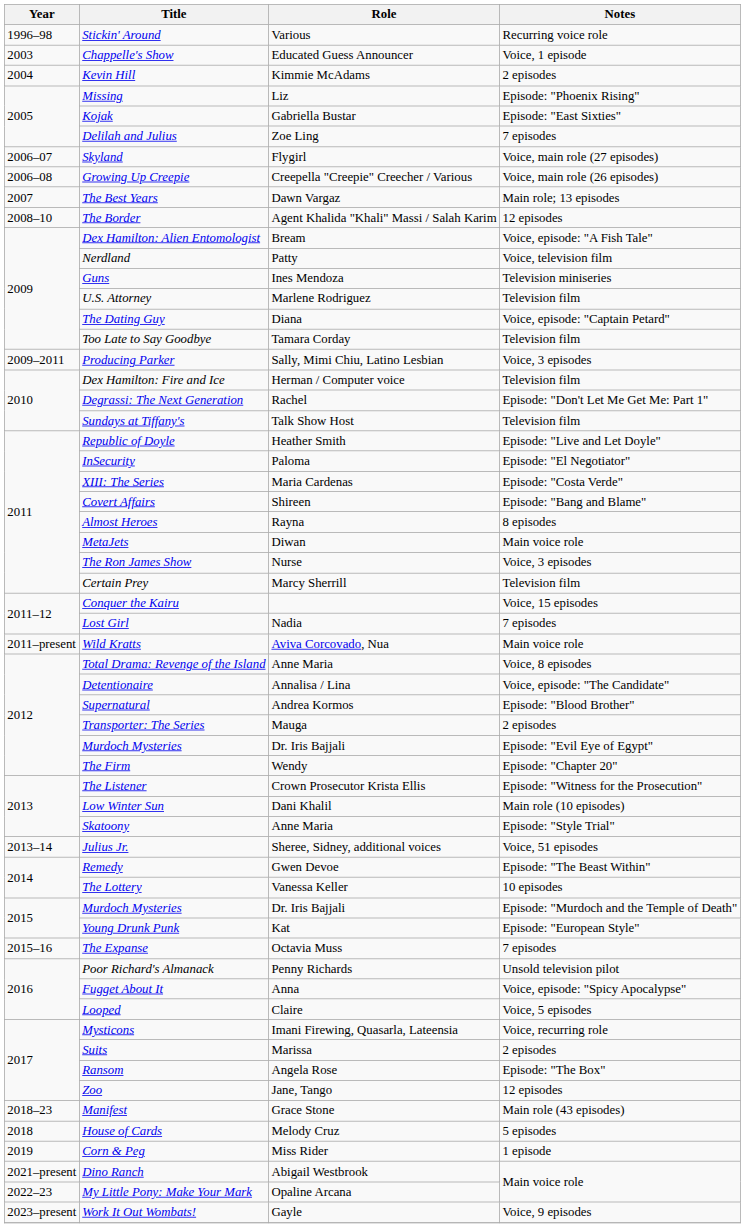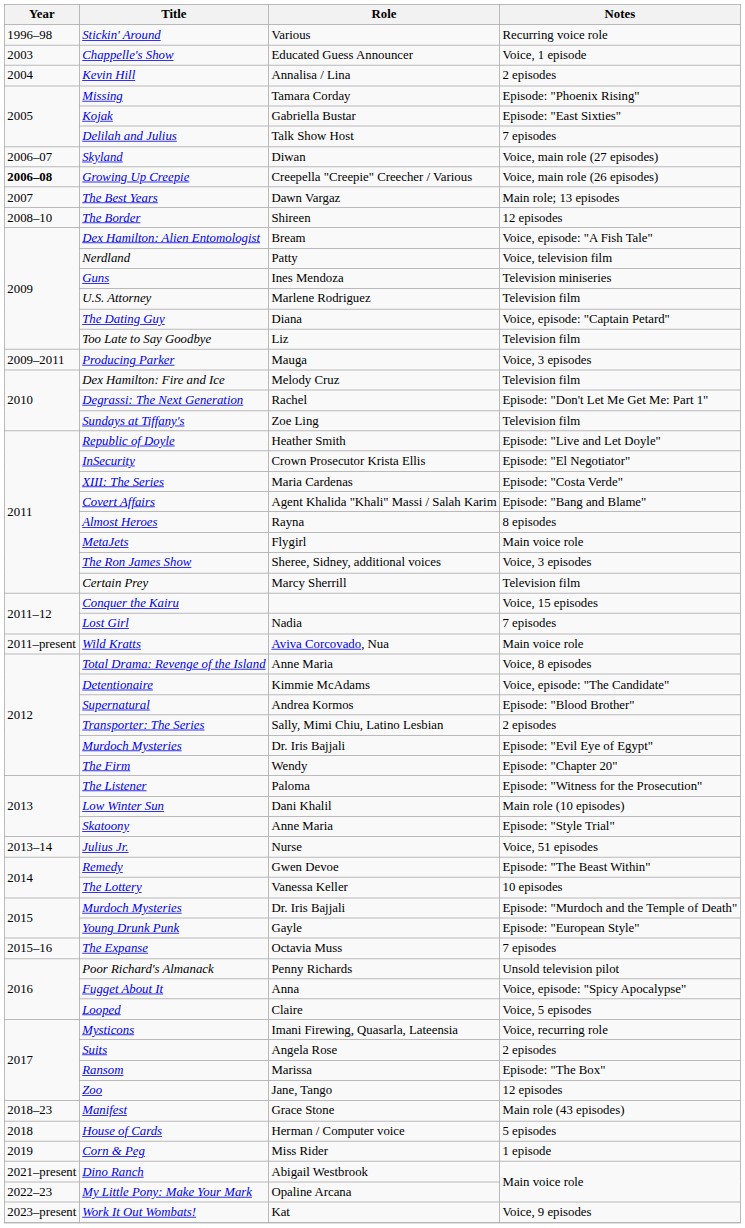Kevin Hill | Role: Kimmie McAdams -> Annalisa / Lina
Missing | Role: Liz -> Tamara Corday
Delilah and Julius | Role: Zoe Ling -> Talk Show Host
Skyland | Role: Flygirl -> Diwan
Growing Up Creepie | Year: normal -> bold
The Border | Role: Agent Khalida "Khali" Massi / Salah Karim -> Shireen
Too Late to Say Goodbye | Role: Tamara Corday -> Liz
Producing Parker | Role: Sally, Mimi Chiu, Latino Lesbian -> Mauga
Dex Hamilton: Fire and Ice | Role: Herman / Computer voice -> Melody Cruz
Sundays at Tiffany's | Role: Talk Show Host -> Zoe Ling
InSecurity | Role: Paloma -> Crown Prosecutor Krista Ellis
Covert Affairs | Role: Shireen -> Agent Khalida "Khali" Massi / Salah Karim
MetaJets | Role: Diwan -> Flygirl
The Ron James Show | Role: Nurse -> Sheree, Sidney, additional voices
Detentionaire | Role: Annalisa / Lina -> Kimmie McAdams
Transporter: The Series | Role: Mauga -> Sally, Mimi Chiu, Latino Lesbian
The Listener | Role: Crown Prosecutor Krista Ellis -> Paloma
Julius Jr. | Role: Sheree, Sidney, additional voices -> Nurse
Young Drunk Punk | Role: Kat -> Gayle
Suits | Role: Marissa -> Angela Rose
Ransom | Role: Angela Rose -> Marissa
House of Cards | Role: Melody Cruz -> Herman / Computer voice
Work It Out Wombats! | Role: Gayle -> Kat
